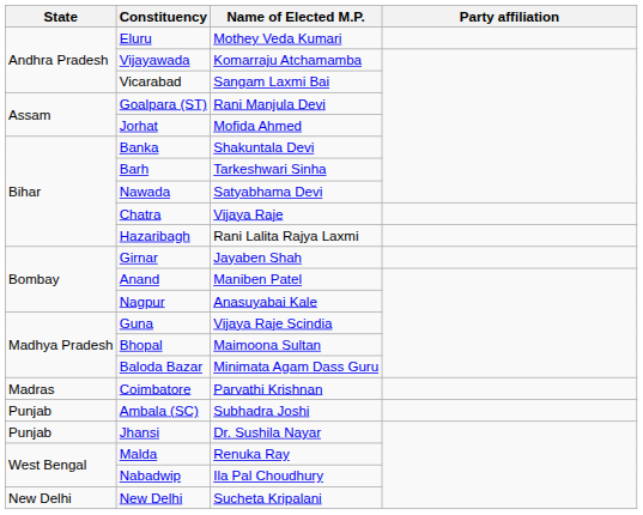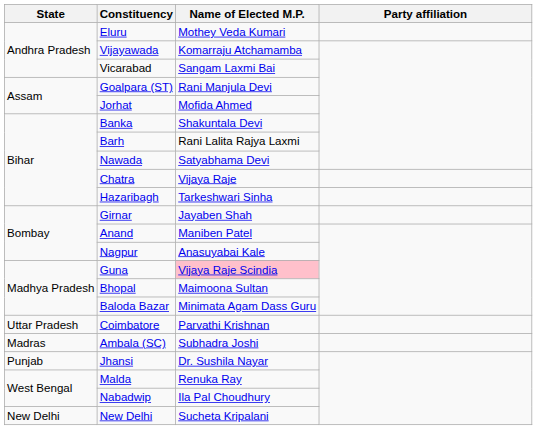Barh | Name of Elected M.P.: Tarkeshwari Sinha -> Rani Lalita Rajya Laxmi
Hazaribagh | Name of Elected M.P.: Rani Lalita Rajya Laxmi -> Tarkeshwari Sinha
Guna | Name of Elected M.P.: no background -> pink background
Coimbatore | State: Madras -> Uttar Pradesh
Ambala (SC) | State: Punjab -> Madras
